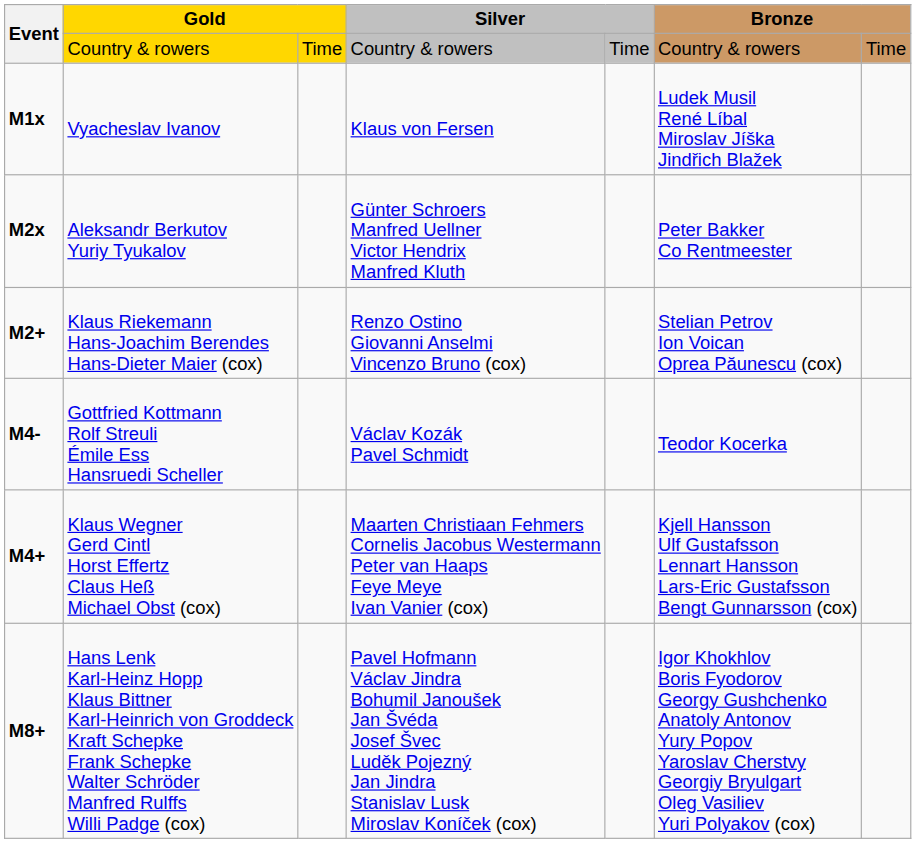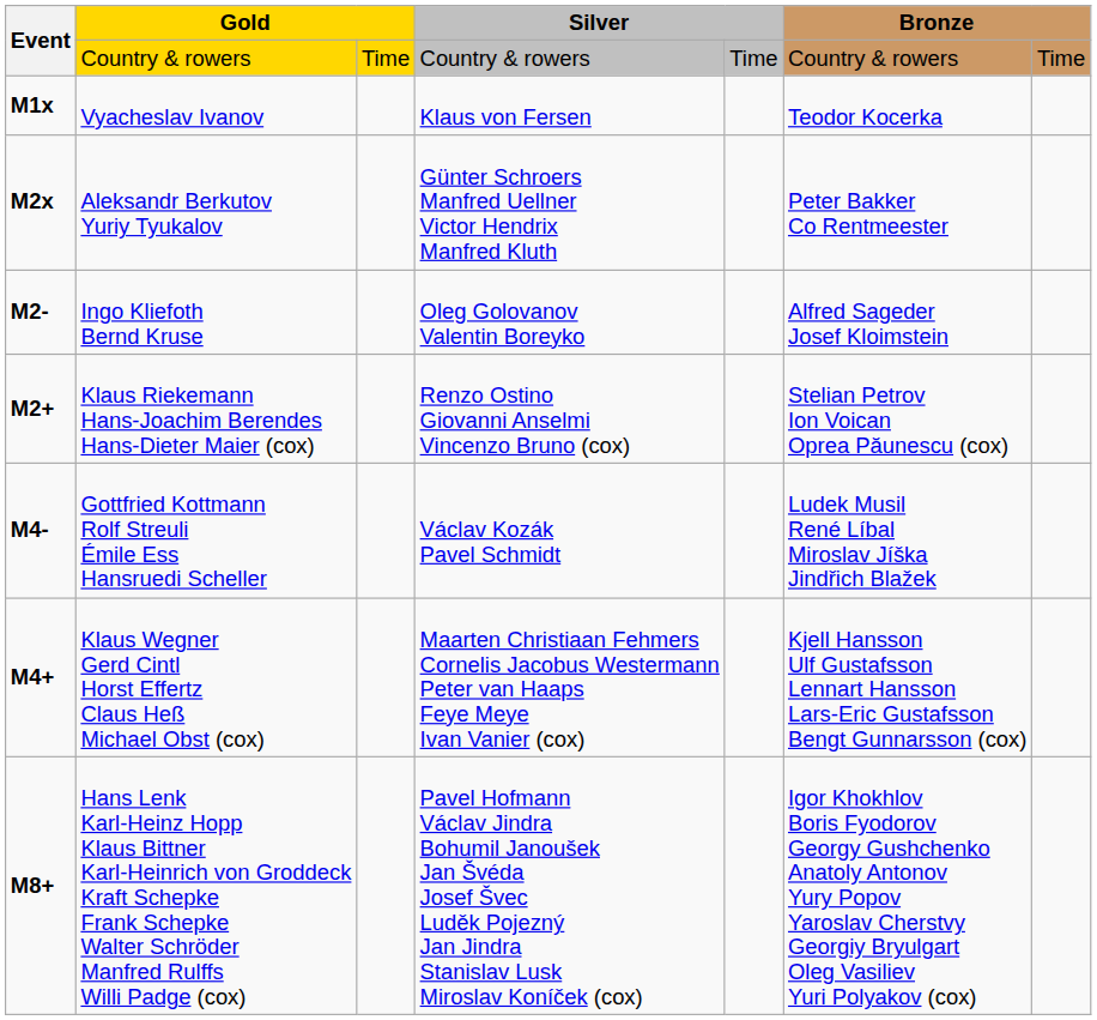Vyacheslav Ivanov | column 6: Ludek Musil René Líbal Miroslav Jíška Jindřich Blažek -> Teodor Kocerka
+ row: M2- | Ingo Kliefoth Bernd Kruse | Oleg Golovanov Valentin Boreyko | Alfred Sageder Josef Kloimstein
Gottfried Kottmann Rolf Streuli Émile Ess Hansruedi Scheller | column 6: Teodor Kocerka -> Ludek Musil René Líbal Miroslav Jíška Jindřich Blažek
